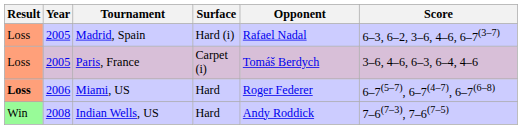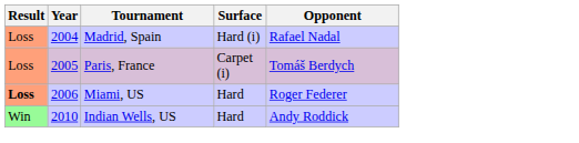- column: Score | 6–3, 6–2, 3–6, 4–6, 6–7(3–7) | 3–6, 4–6, 6–3, 6–4, 4–6 | 6–7(5–7), 6–7(4–7), 6–7(6–8) | 7–6(7–3), 7–6(7–5)
Madrid, Spain | Year: 2005 -> 2004
Indian Wells, US | Year: 2008 -> 2010
